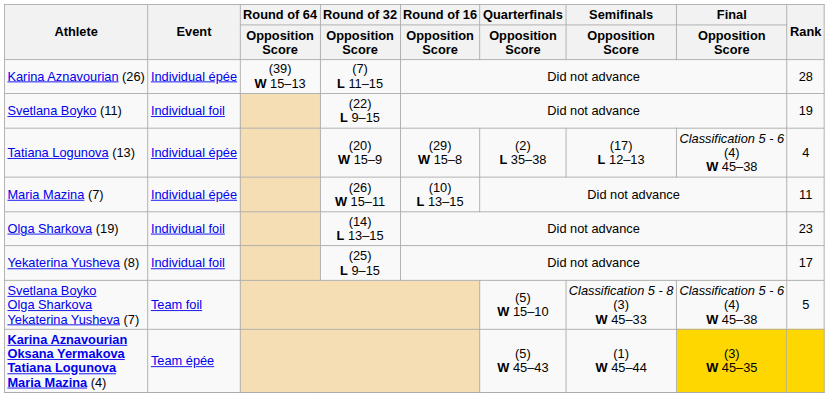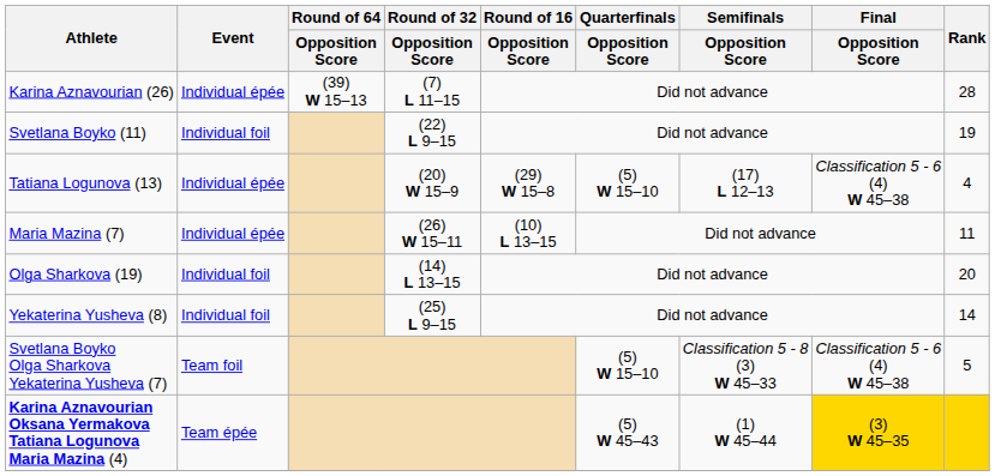Tatiana Logunova (13) | Quarterfinals / Opposition Score: (2) L 35–38 -> (5) W 15–10
Olga Sharkova (19) | Rank: 23 -> 20
Yekaterina Yusheva (8) | Rank: 17 -> 14
